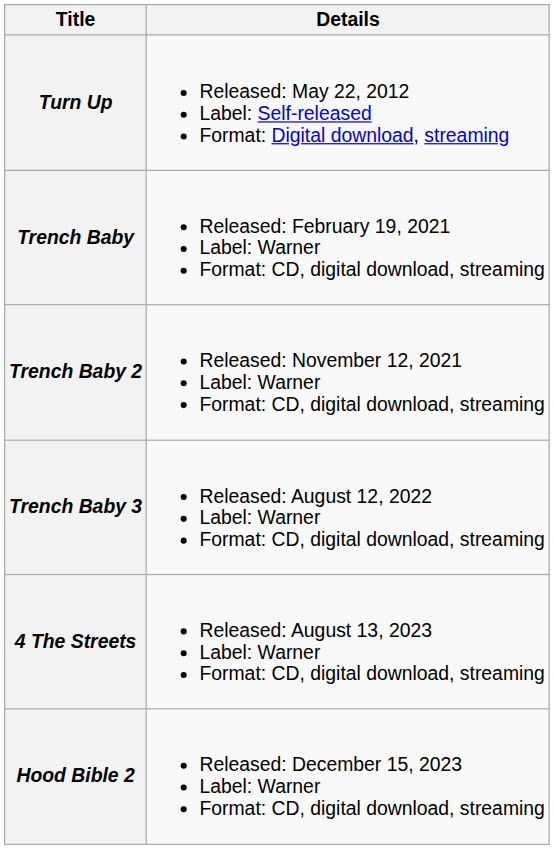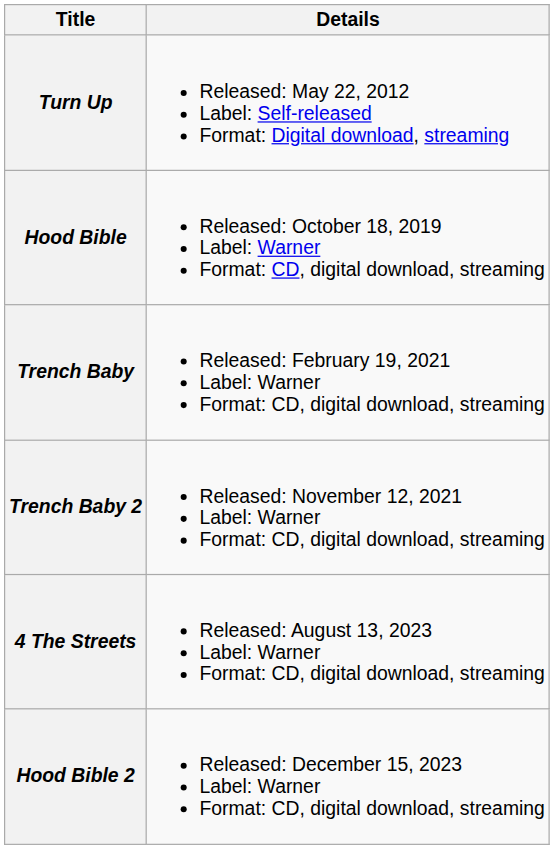+ row: Hood Bible | Released: October 18, 2019 Label: Warner Format: CD, digital download, streaming
- row: Trench Baby 3 | Released: August 12, 2022 Label: Warner Format: CD, digital download, streaming
